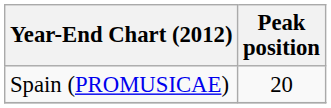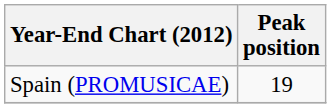Spain (PROMUSICAE) | Peak position: 20 -> 19
